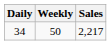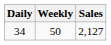34 | Sales: 2,217 -> 2,127
